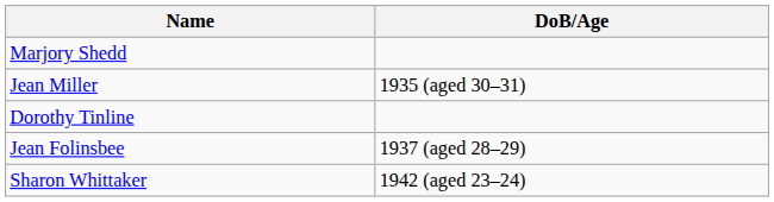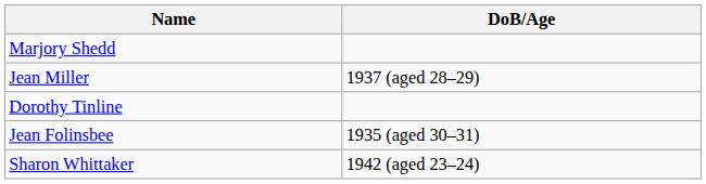Jean Miller | DoB/Age: 1935 (aged 30–31) -> 1937 (aged 28–29)
Jean Folinsbee | DoB/Age: 1937 (aged 28–29) -> 1935 (aged 30–31)
